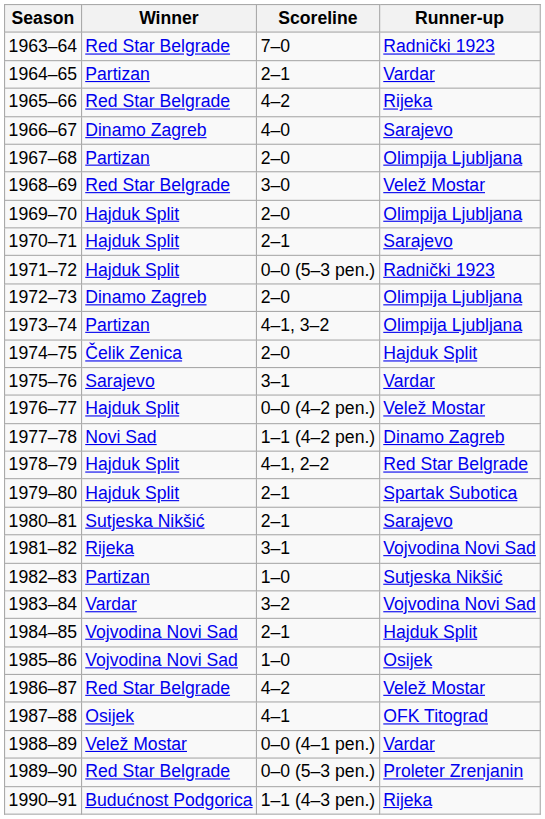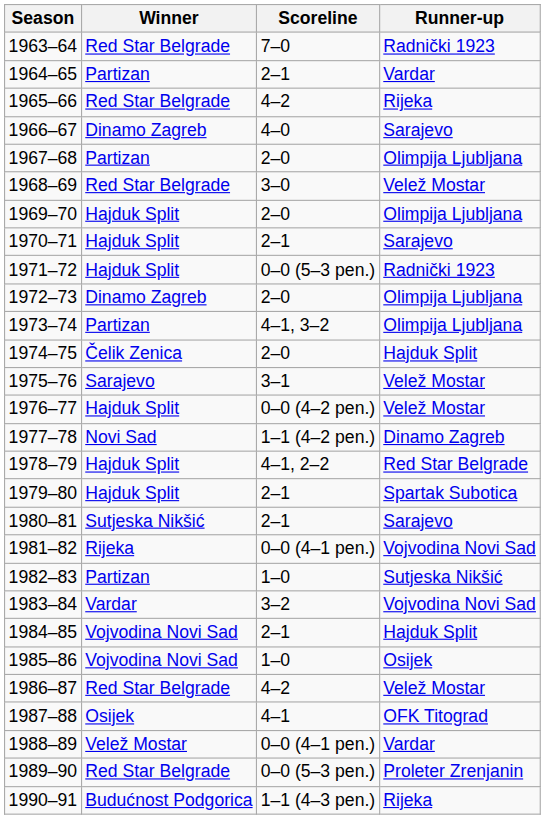1975–76 | Runner-up: Vardar -> Velež Mostar
1981–82 | Scoreline: 3–1 -> 0–0 (4–1 pen.)
